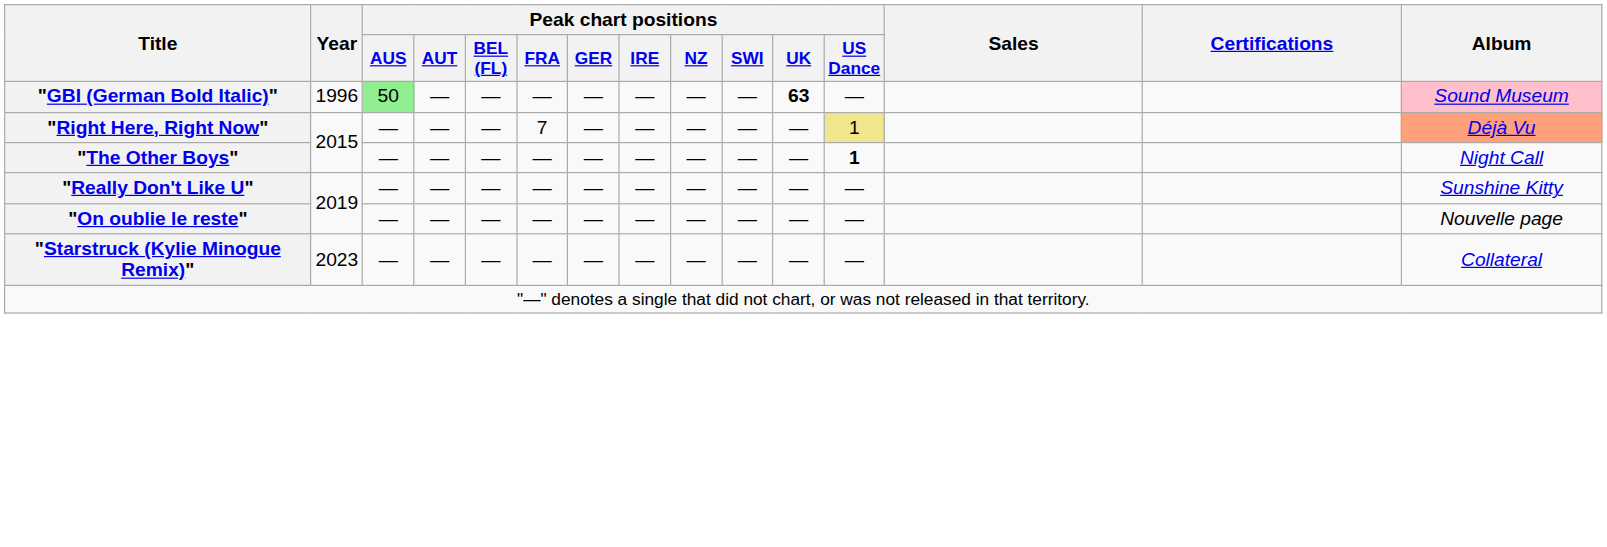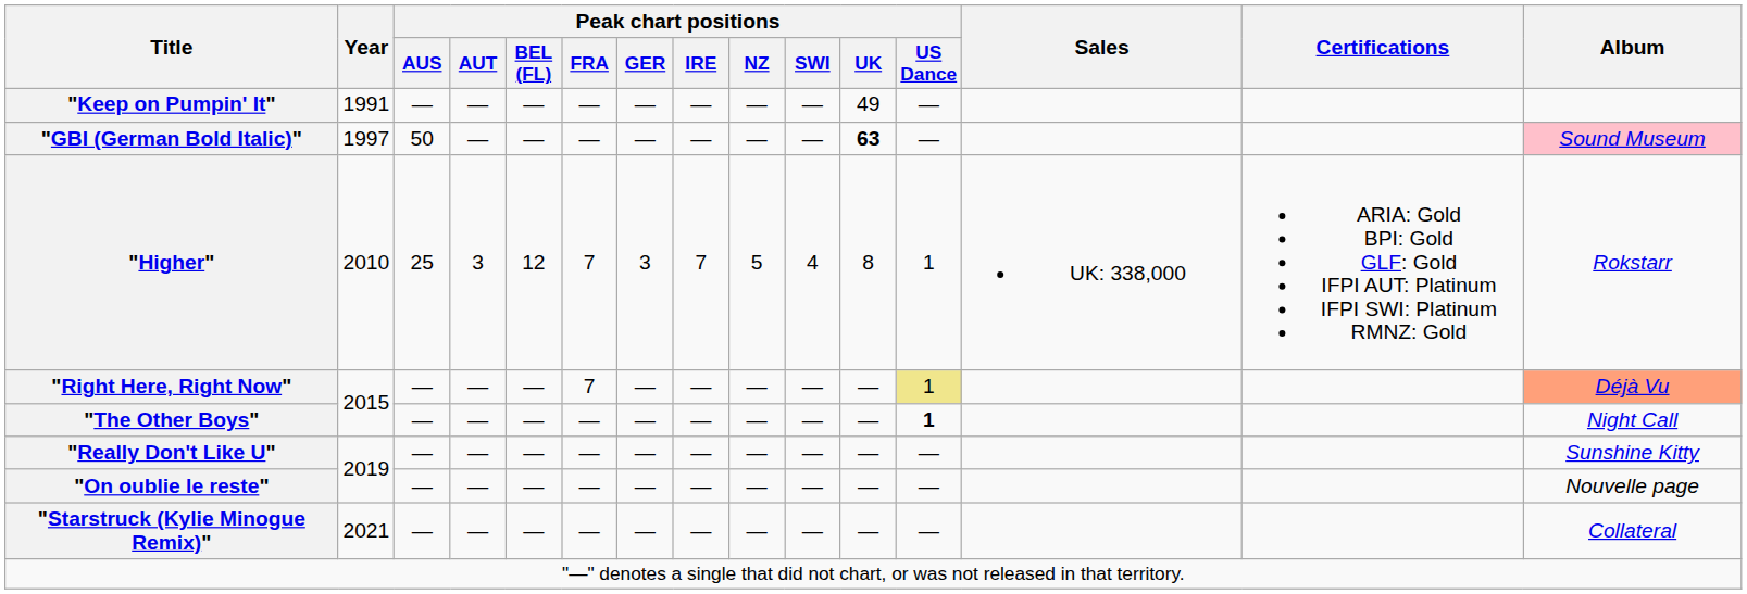+ row: "Keep on Pumpin' It" | 1991 | — | — | — | — | — | — | — | — | 49 | —
"GBI (German Bold Italic)" | Year: 1996 -> 1997
"GBI (German Bold Italic)" | Peak chart positions / AUS: lightgreen background -> no background
+ row: "Higher" | 2010 | 25 | 3 | 12 | 7 | 3 | 7 | 5 | 4 | 8 | 1 | UK: 338,000 | ARIA: Gold BPI: Gold GLF: Gold IFPI AUT: Platinum IFPI SWI: Platinum RMNZ: Gold | Rokstarr
"Starstruck (Kylie Minogue Remix)" | Year: 2023 -> 2021
